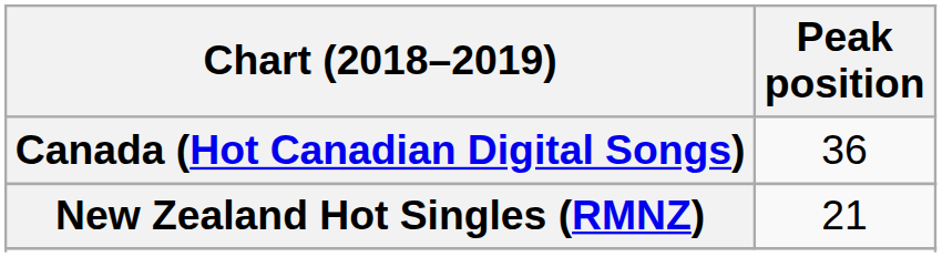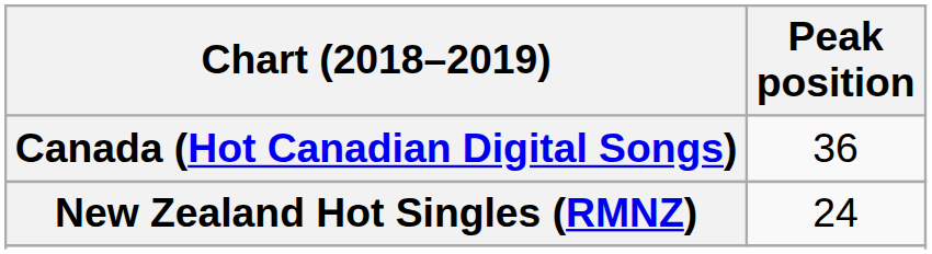New Zealand Hot Singles (RMNZ) | Peak position: 21 -> 24
